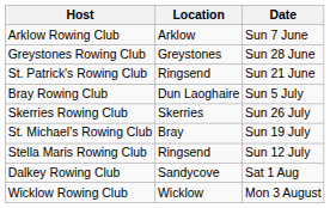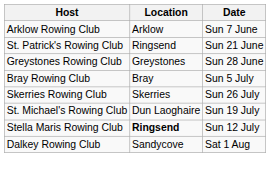rows swapped: St. Patrick's Rowing Club <-> Greystones Rowing Club
Bray Rowing Club | Location: Dun Laoghaire -> Bray
St. Michael's Rowing Club | Location: Bray -> Dun Laoghaire
Stella Maris Rowing Club | Location: normal -> bold
- row: Wicklow Rowing Club | Wicklow | Mon 3 August
